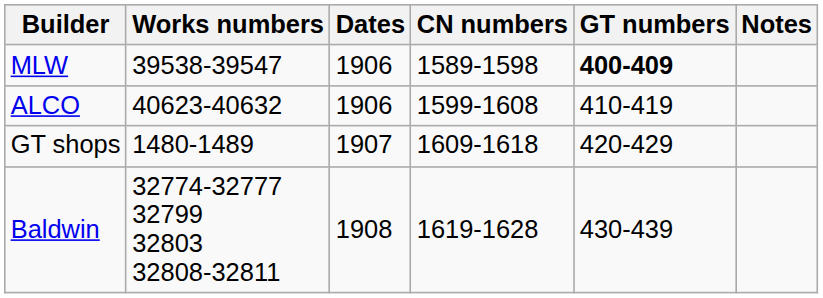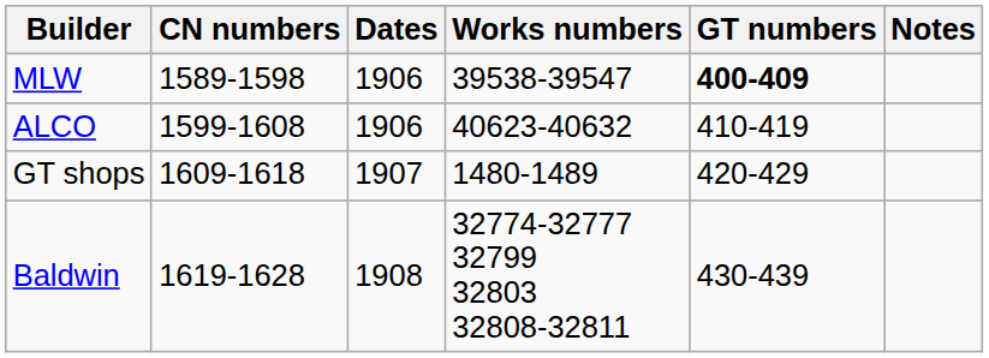columns swapped: Works numbers <-> CN numbers
